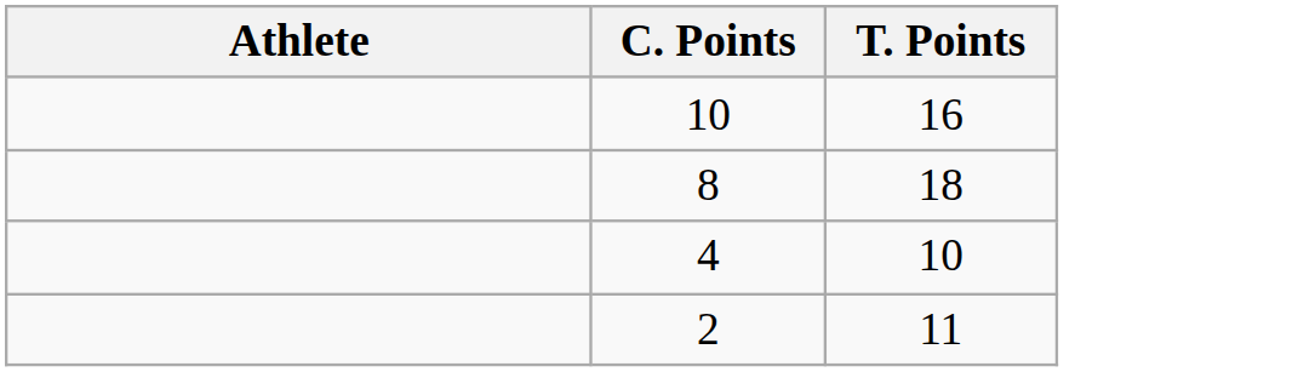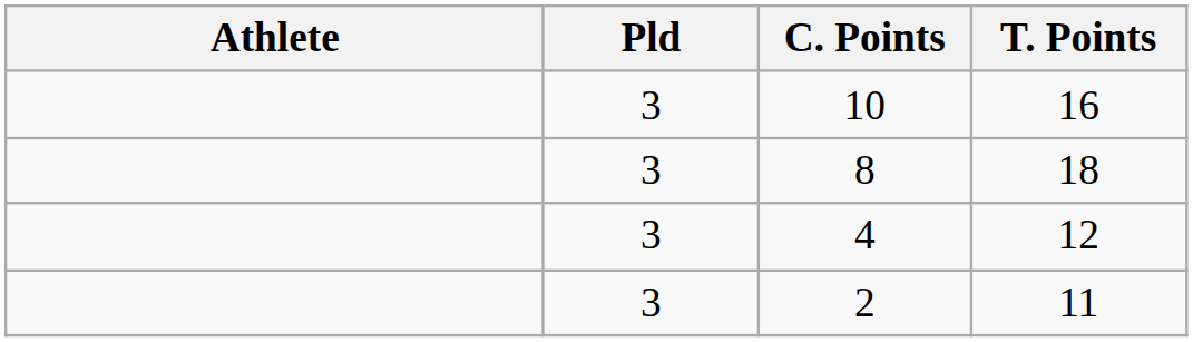+ column: Pld | 3 | 3 | 3 | 3
4 | T. Points: 10 -> 12
